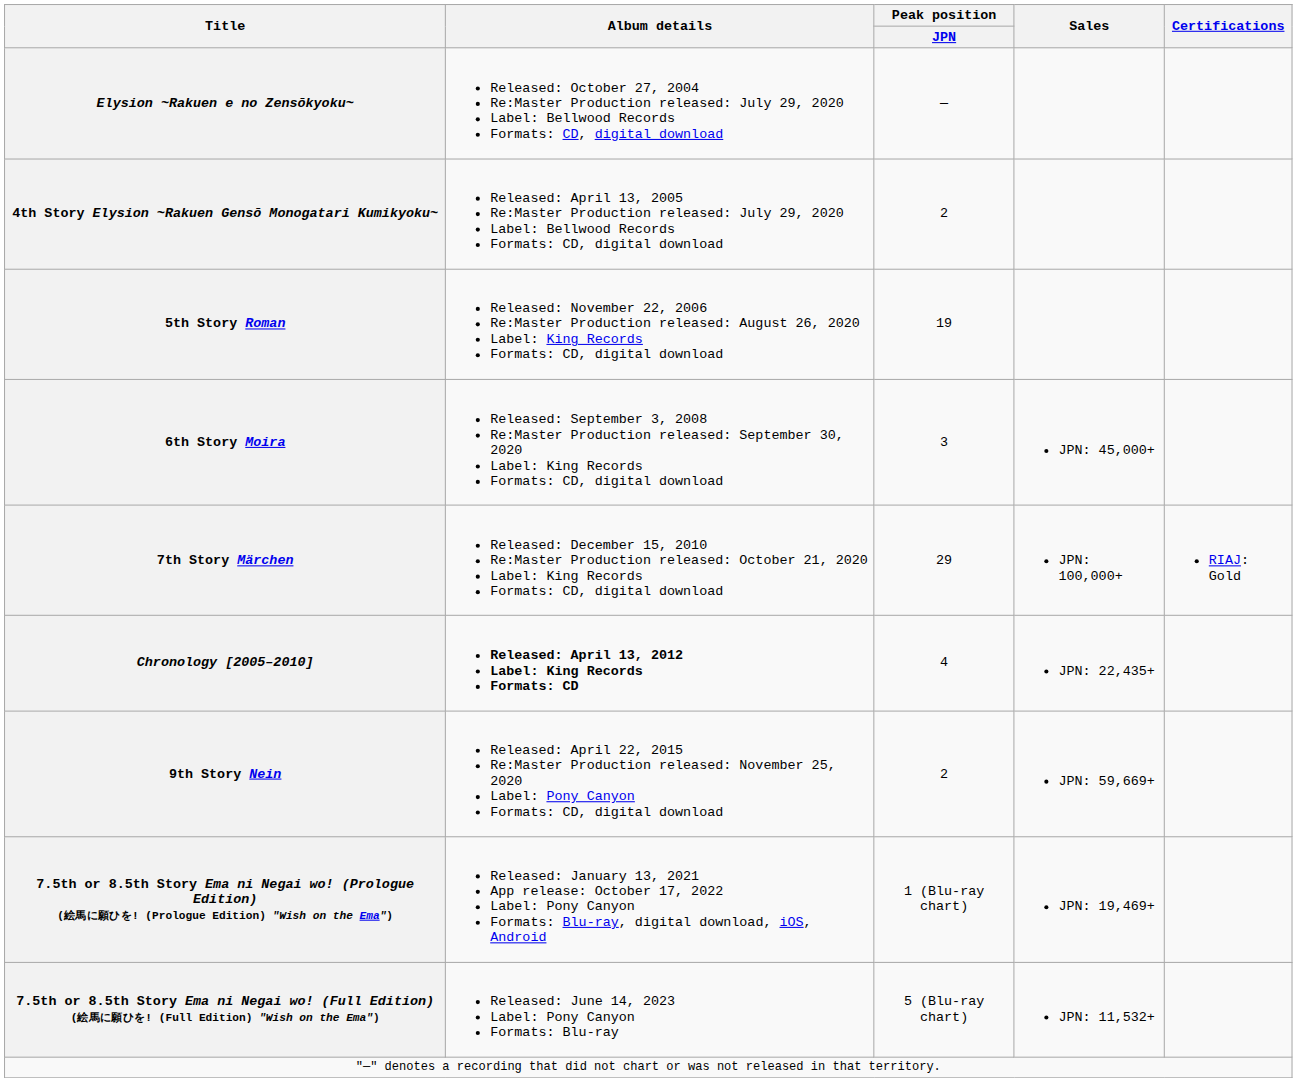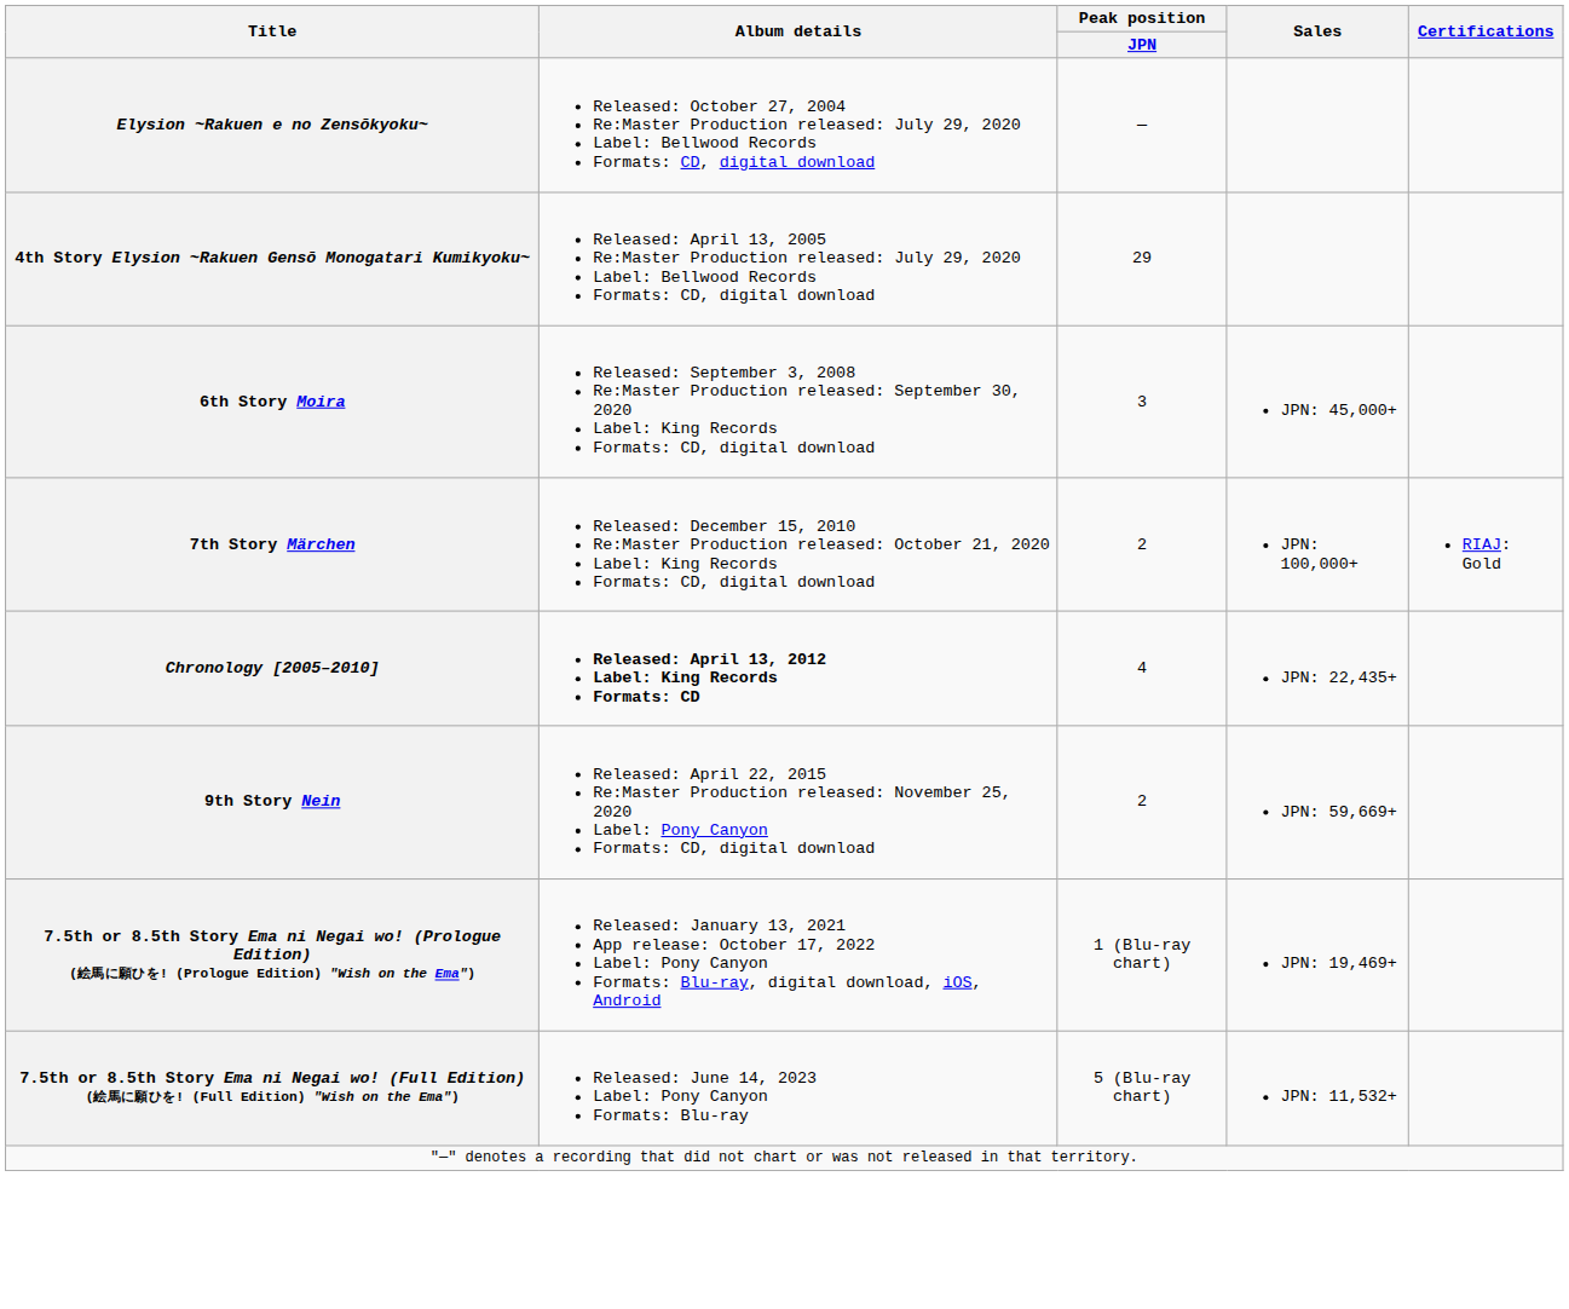4th Story Elysion ~Rakuen Gensō Monogatari Kumikyoku~ | Peak position / JPN: 2 -> 29
- row: 5th Story Roman | Released: November 22, 2006 Re:Master Production released: August 26, 2020 Label: King Records Formats: CD, digital download | 19
7th Story Märchen | Peak position / JPN: 29 -> 2
